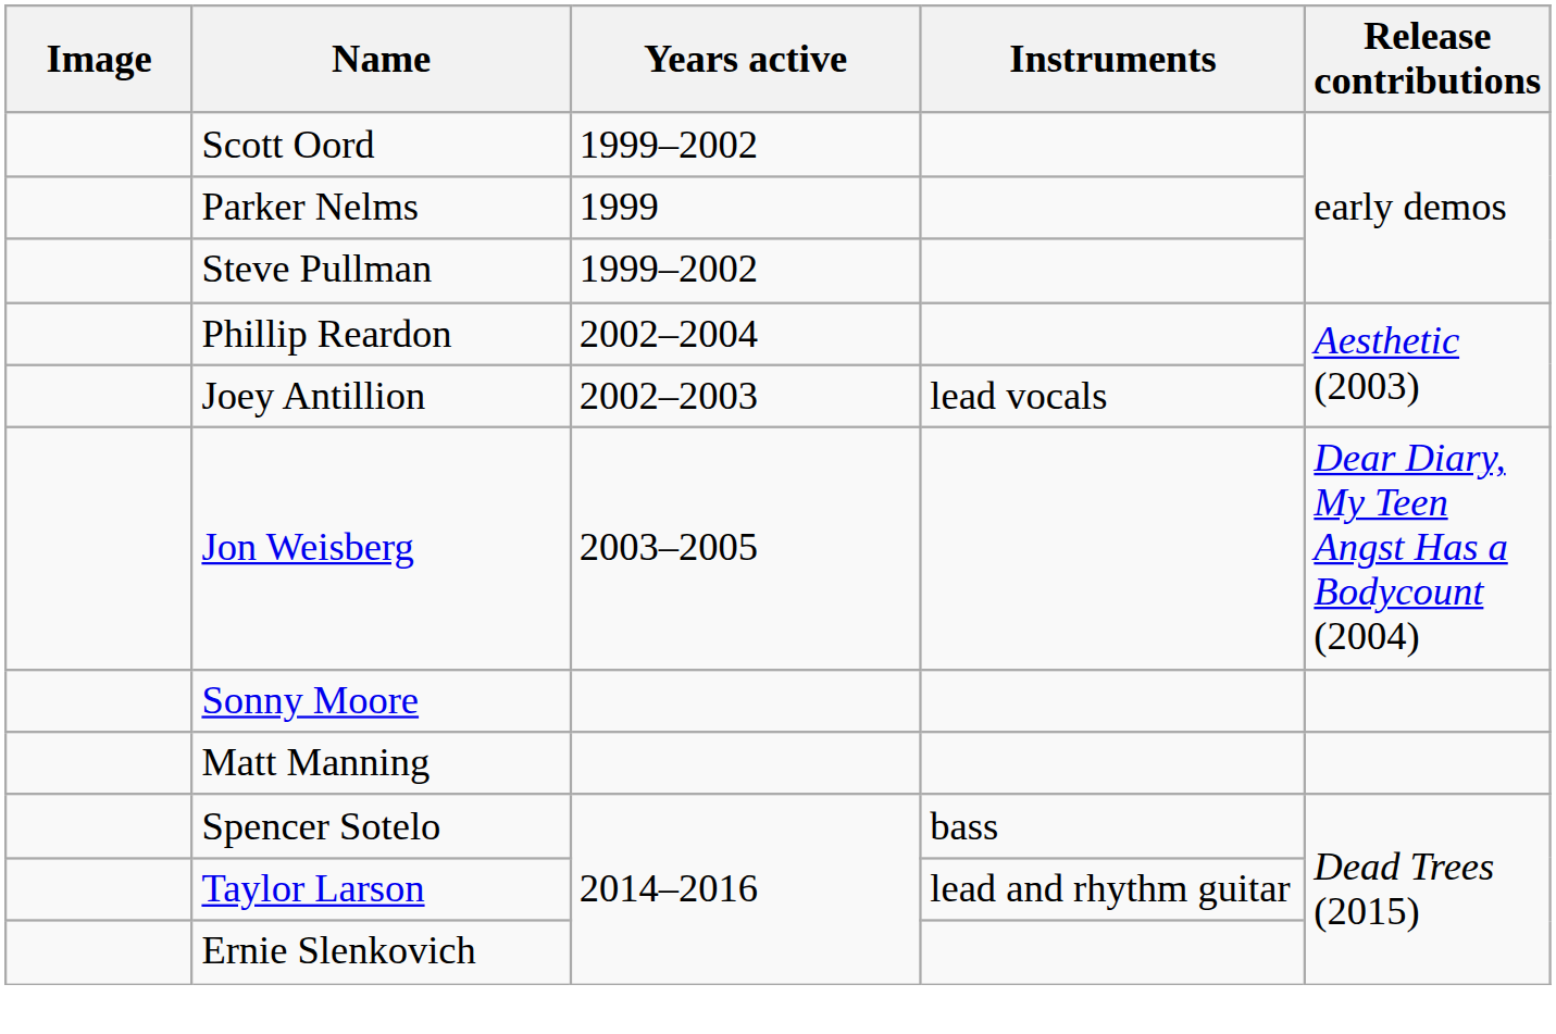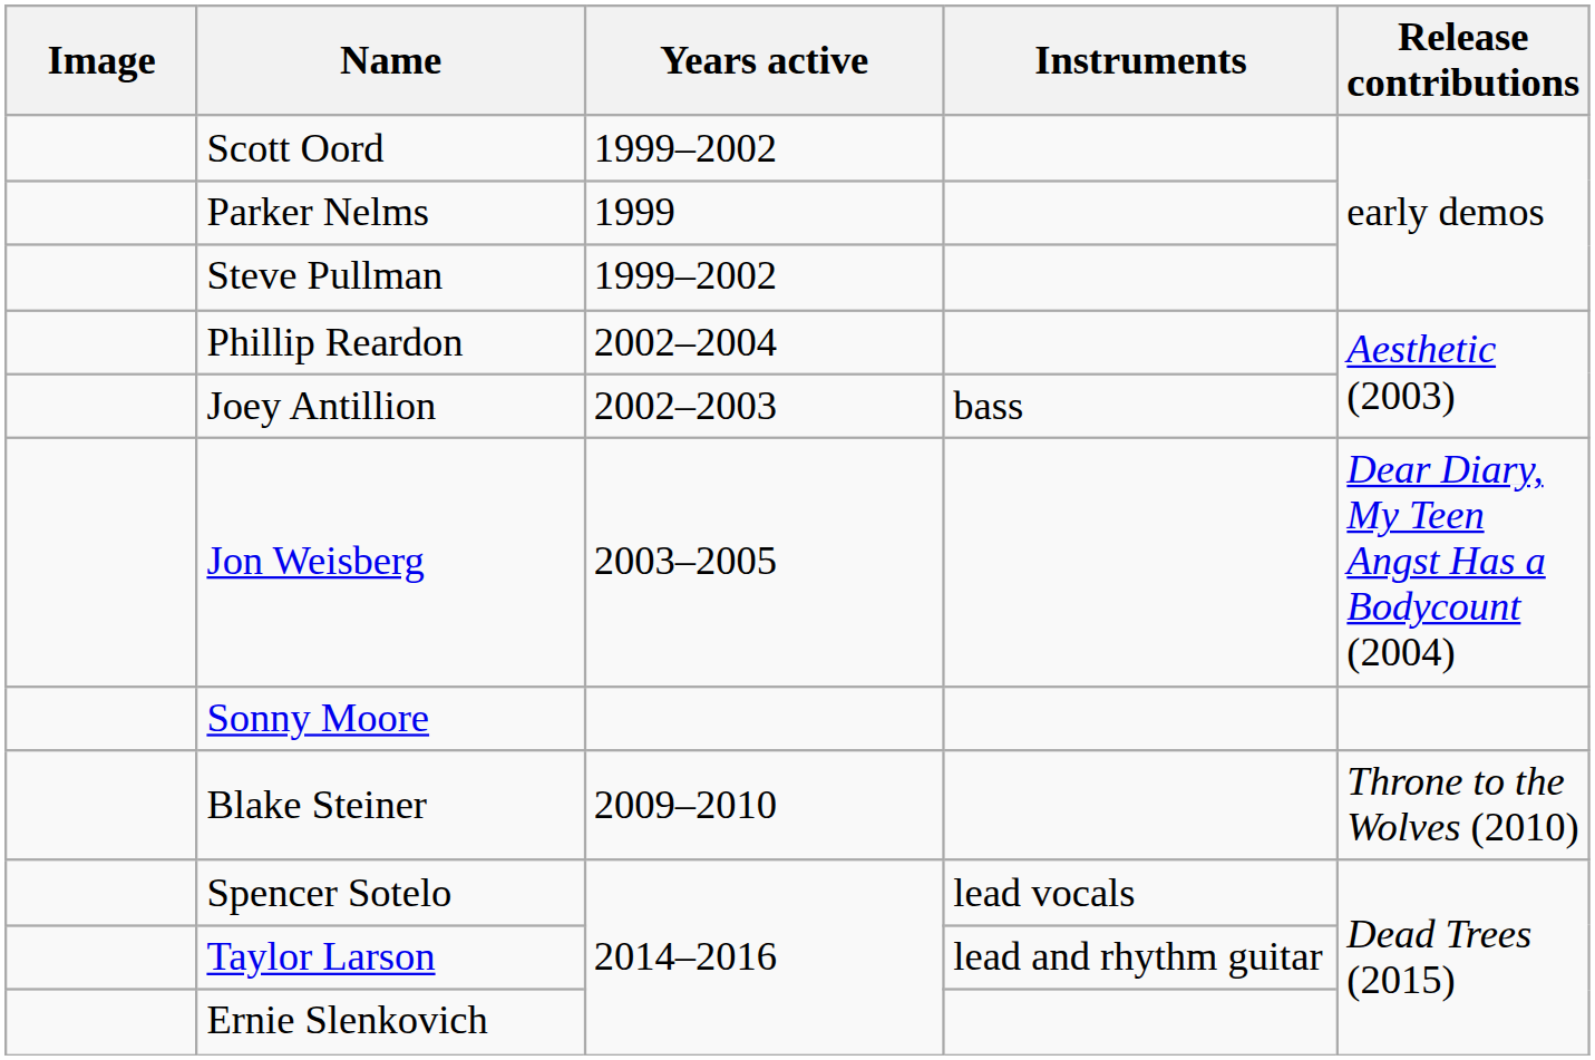Joey Antillion | Instruments: lead vocals -> bass
- row: Matt Manning
+ row: Blake Steiner | 2009–2010 | Throne to the Wolves (2010)
Spencer Sotelo | Instruments: bass -> lead vocals
